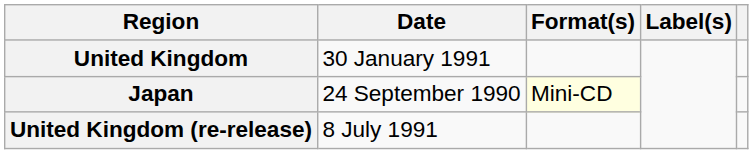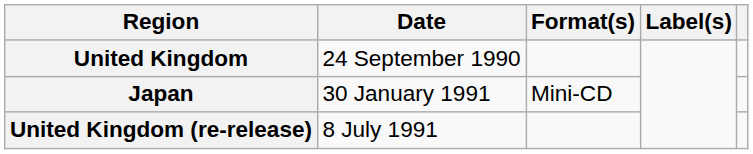United Kingdom | Date: 30 January 1991 -> 24 September 1990
Japan | Date: 24 September 1990 -> 30 January 1991
Japan | Format(s): lightyellow background -> no background
